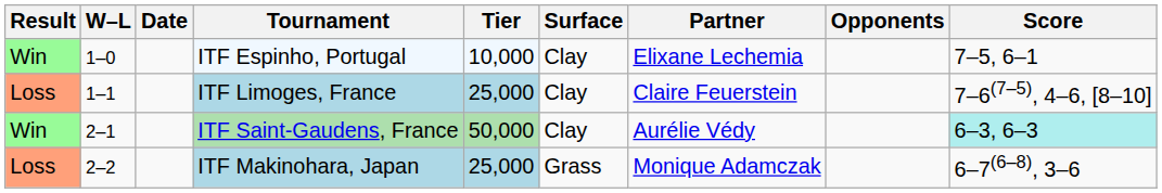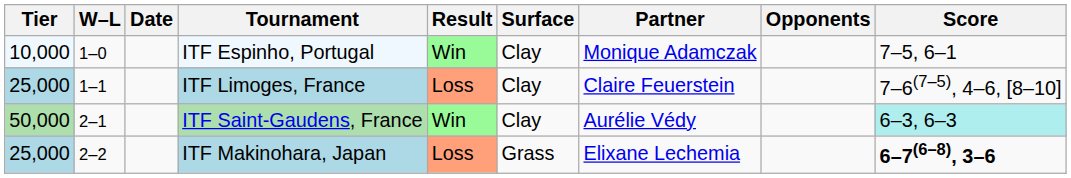columns swapped: Result <-> Tier
ITF Espinho, Portugal | Partner: Elixane Lechemia -> Monique Adamczak
ITF Makinohara, Japan | Partner: Monique Adamczak -> Elixane Lechemia
ITF Makinohara, Japan | Score: normal -> bold
